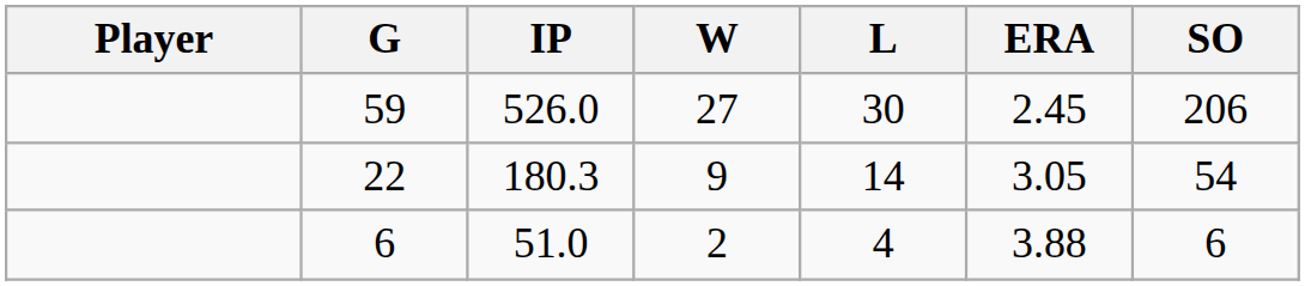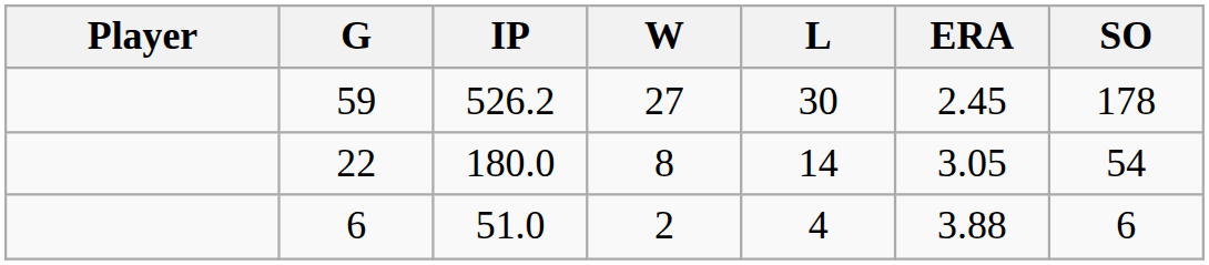59 | IP: 526.0 -> 526.2
59 | SO: 206 -> 178
22 | IP: 180.3 -> 180.0
22 | W: 9 -> 8
